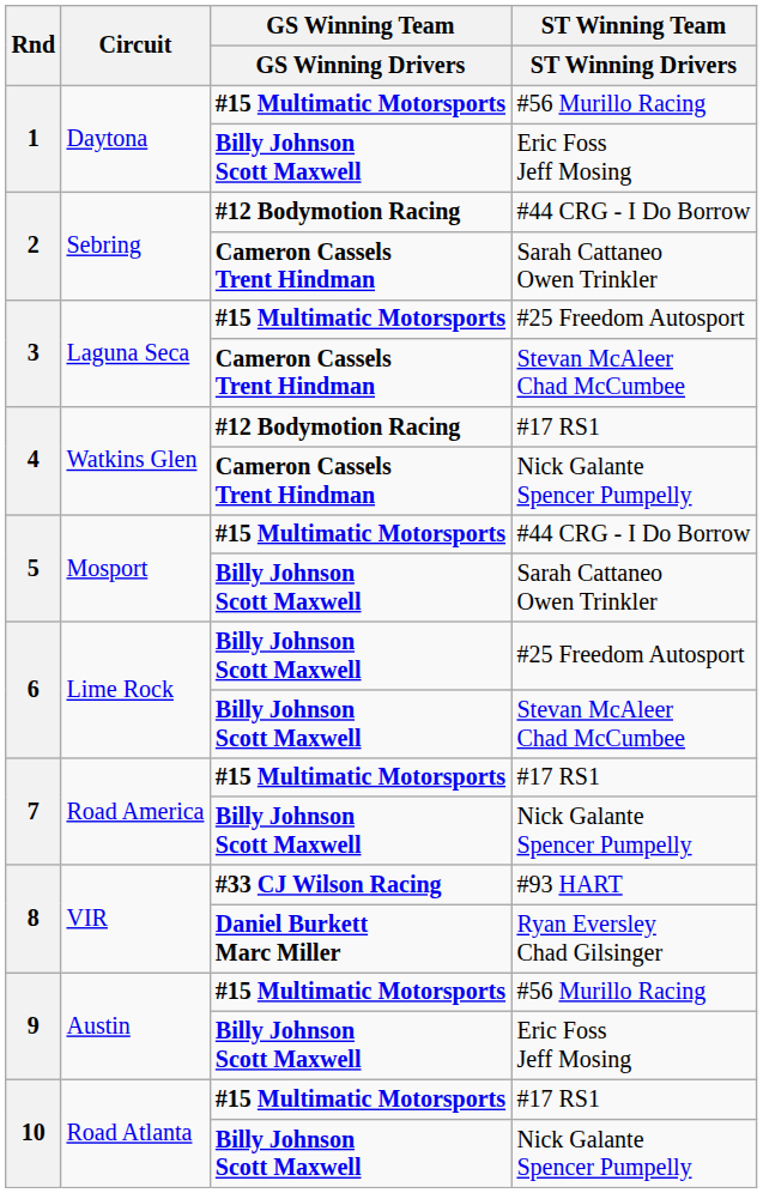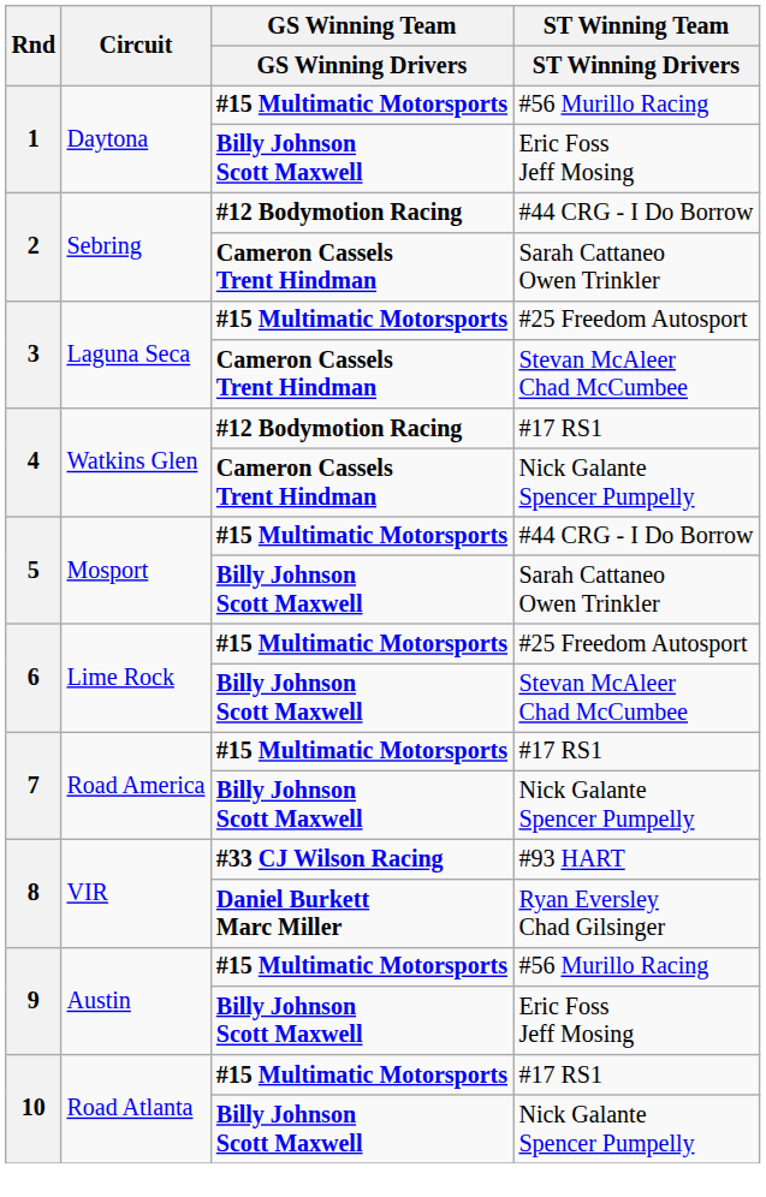6 / #25 Freedom Autosport | GS Winning Team / GS Winning Drivers: Billy Johnson Scott Maxwell -> #15 Multimatic Motorsports
